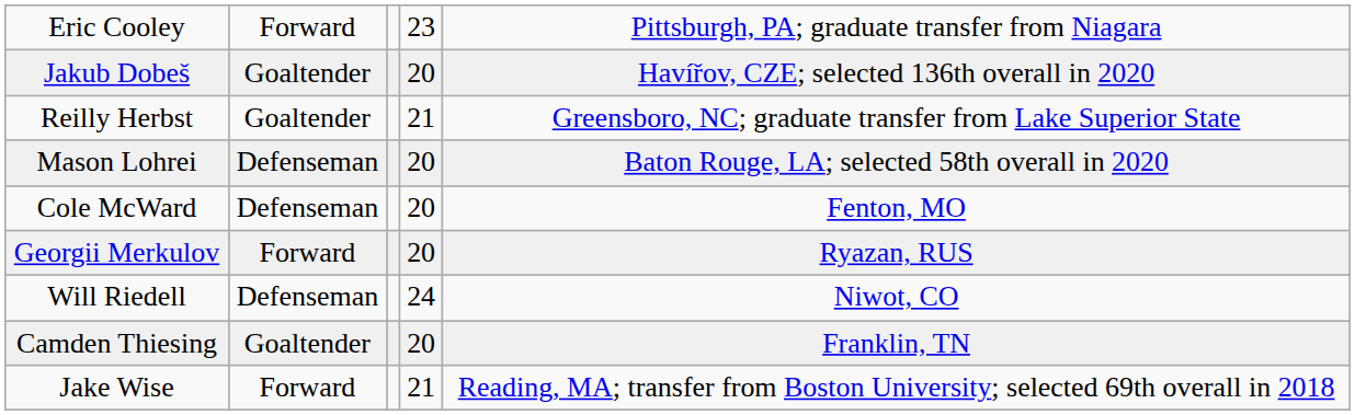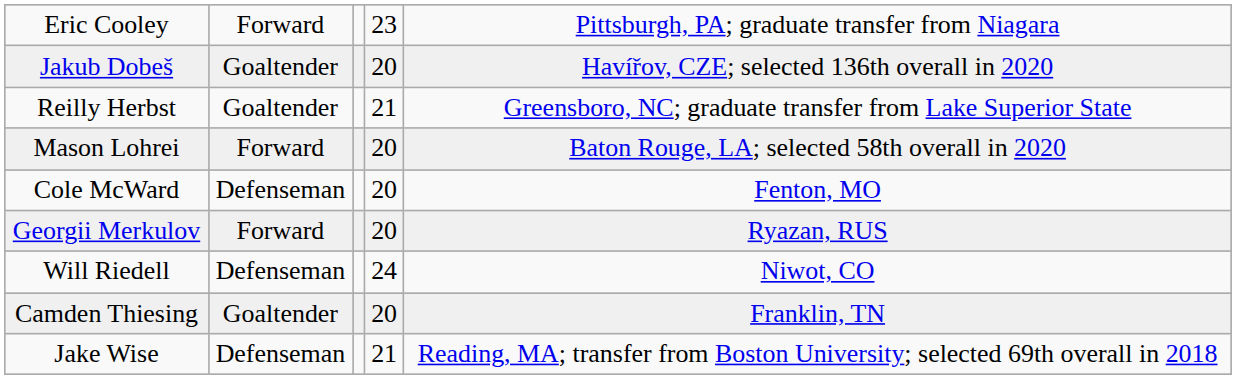Mason Lohrei | column 2: Defenseman -> Forward
Jake Wise | column 2: Forward -> Defenseman
